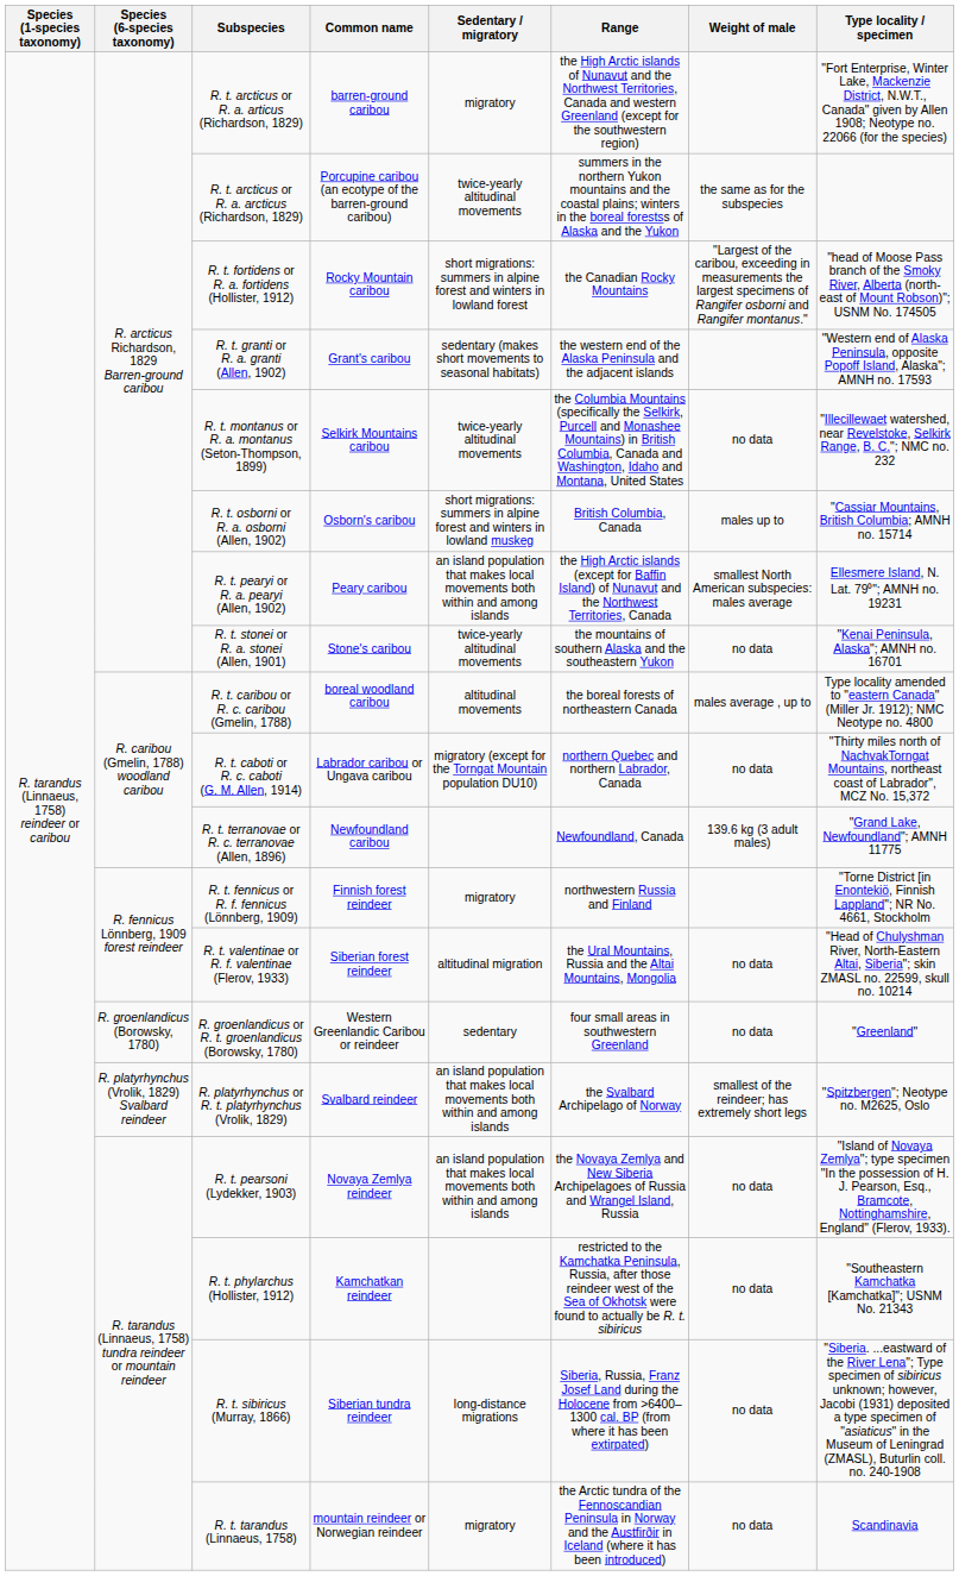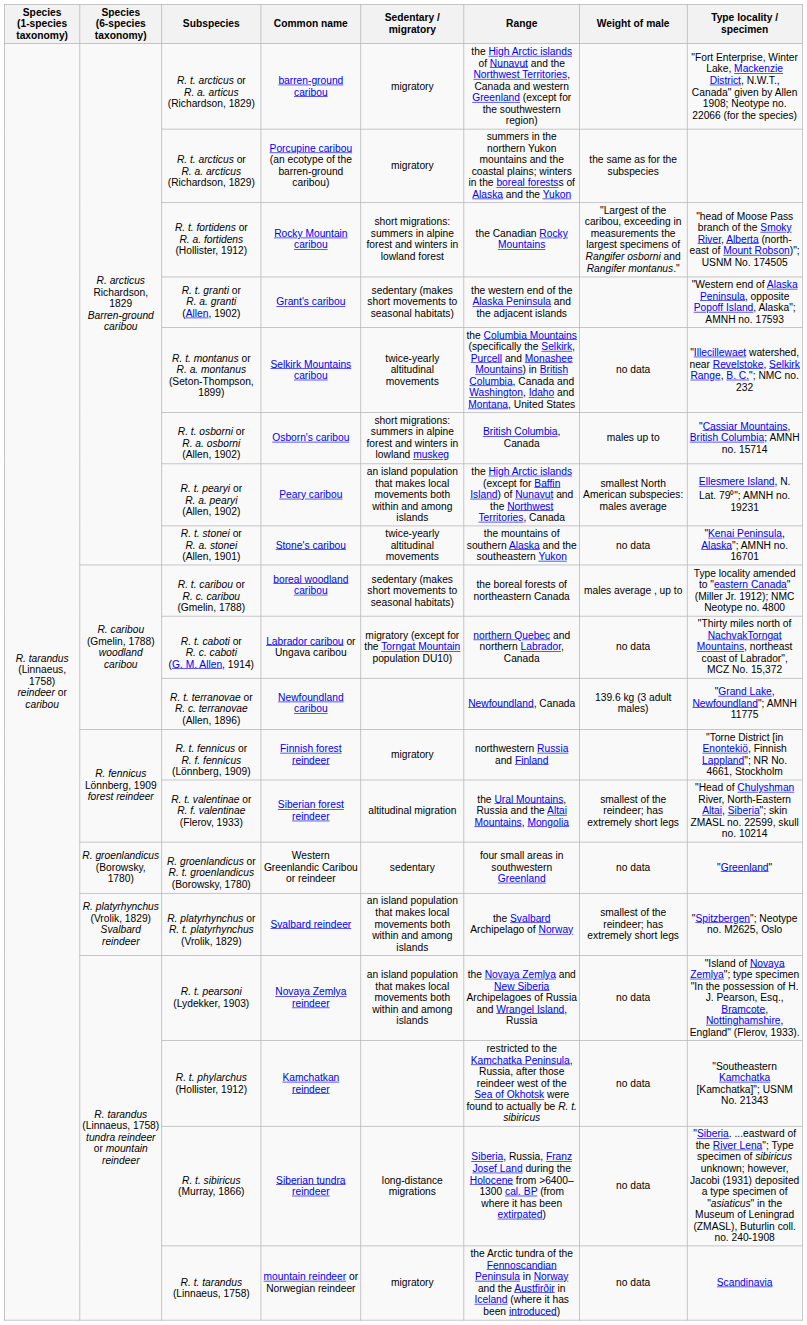R. t. arcticus or R. a. arcticus (Richardson, 1829) | Sedentary / migratory: twice-yearly altitudinal movements -> migratory
R. t. caribou or R. c. caribou (Gmelin, 1788) | Sedentary / migratory: altitudinal movements -> sedentary (makes short movements to seasonal habitats)
R. t. valentinae or R. f. valentinae (Flerov, 1933) | Weight of male: no data -> smallest of the reindeer; has extremely short legs
